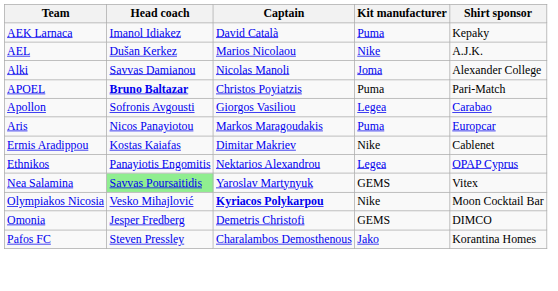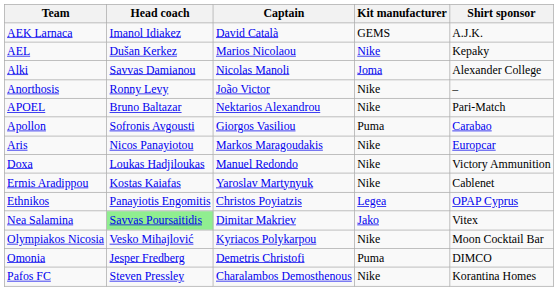AEK Larnaca | Kit manufacturer: Puma -> GEMS
AEK Larnaca | Shirt sponsor: Kepaky -> A.J.K.
AEL | Shirt sponsor: A.J.K. -> Kepaky
+ row: Anorthosis | Ronny Levy | João Victor | Nike | –
APOEL | Head coach: bold -> normal
APOEL | Captain: Christos Poyiatzis -> Nektarios Alexandrou
APOEL | Kit manufacturer: Puma -> Nike
Apollon | Kit manufacturer: Legea -> Puma
Aris | Kit manufacturer: Puma -> Nike
+ row: Doxa | Loukas Hadjiloukas | Manuel Redondo | Nike | Victory Ammunition
Ermis Aradippou | Captain: Dimitar Makriev -> Yaroslav Martynyuk
Ethnikos | Captain: Nektarios Alexandrou -> Christos Poyiatzis
Nea Salamina | Captain: Yaroslav Martynyuk -> Dimitar Makriev
Nea Salamina | Kit manufacturer: GEMS -> Jako
Olympiakos Nicosia | Captain: bold -> normal
Omonia | Kit manufacturer: GEMS -> Puma
Pafos FC | Kit manufacturer: Jako -> Nike
